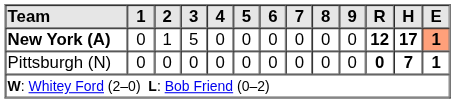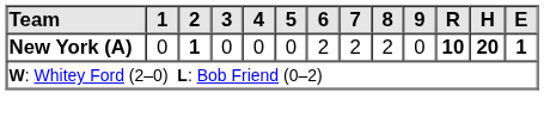New York (A) | 2: normal -> bold
New York (A) | 3: 5 -> 0
New York (A) | 6: 0 -> 2
New York (A) | 7: 0 -> 2
New York (A) | 8: 0 -> 2
New York (A) | R: 12 -> 10
New York (A) | H: 17 -> 20
New York (A) | E: lightsalmon background -> no background
- row: Pittsburgh (N) | 0 | 0 | 0 | 0 | 0 | 0 | 0 | 0 | 0 | 0 | 7 | 1
